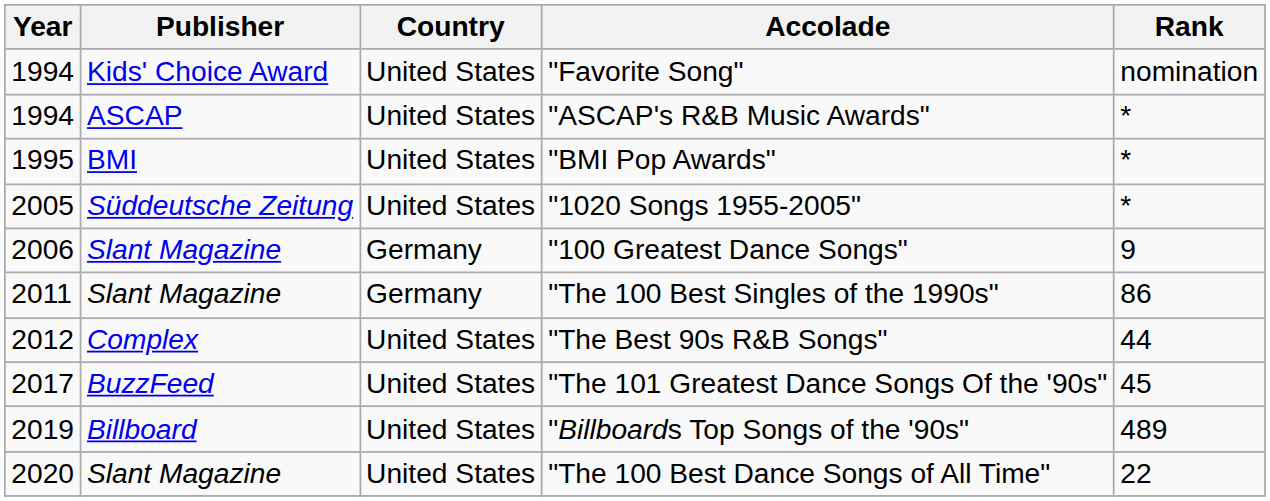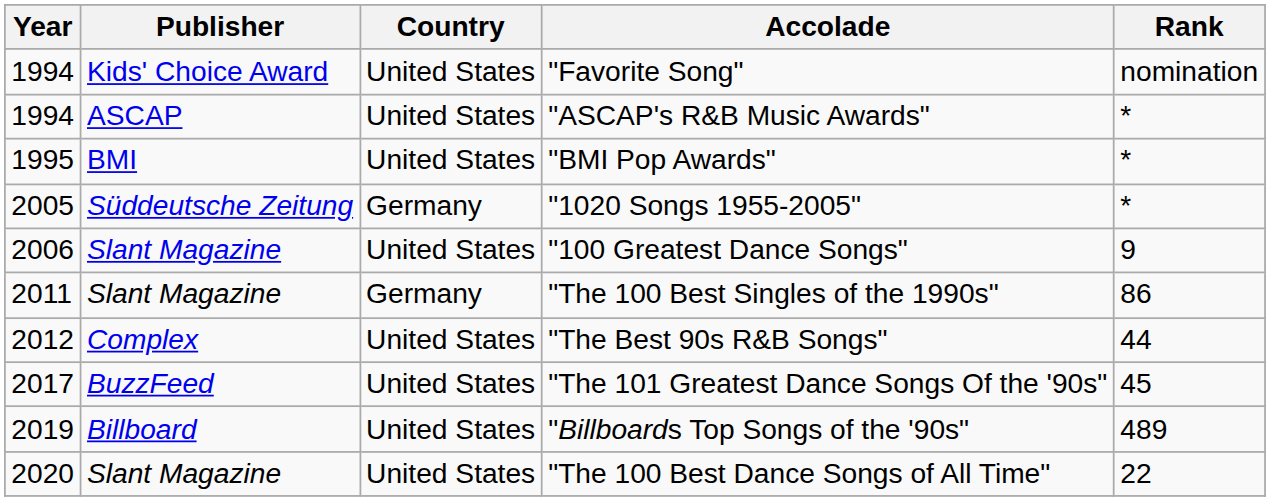"1020 Songs 1955-2005" | Country: United States -> Germany
"100 Greatest Dance Songs" | Country: Germany -> United States
